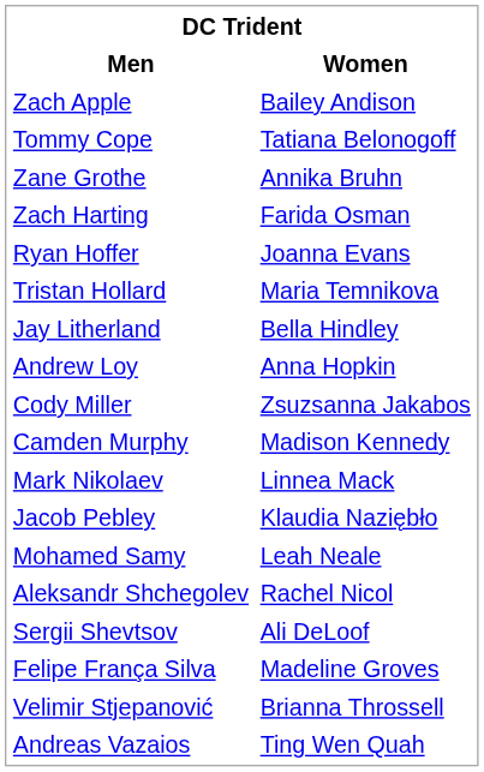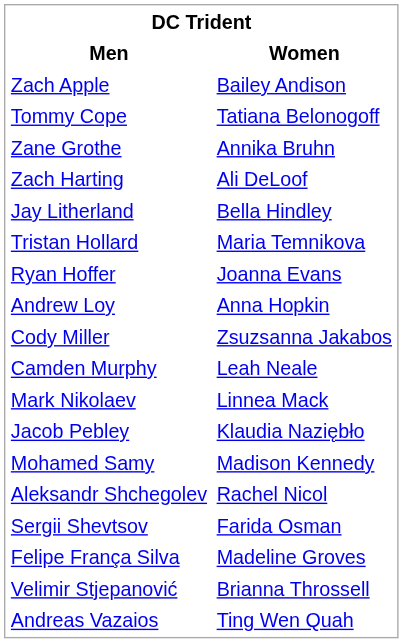Zach Harting | Women: Farida Osman -> Ali DeLoof
rows swapped: Ryan Hoffer <-> Jay Litherland
Camden Murphy | Women: Madison Kennedy -> Leah Neale
Mohamed Samy | Women: Leah Neale -> Madison Kennedy
Sergii Shevtsov | Women: Ali DeLoof -> Farida Osman
